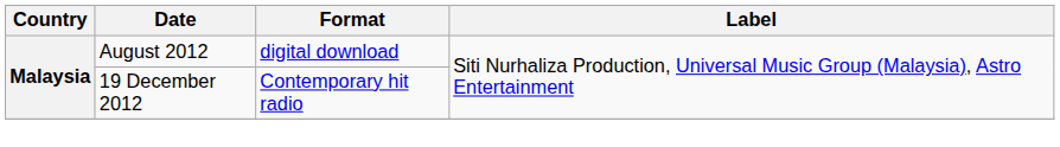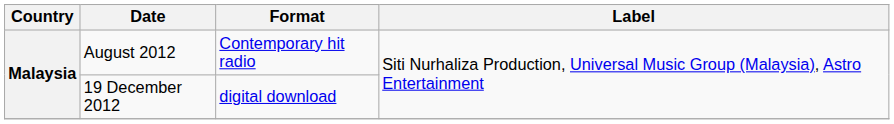August 2012 | Format: digital download -> Contemporary hit radio
19 December 2012 | Format: Contemporary hit radio -> digital download
